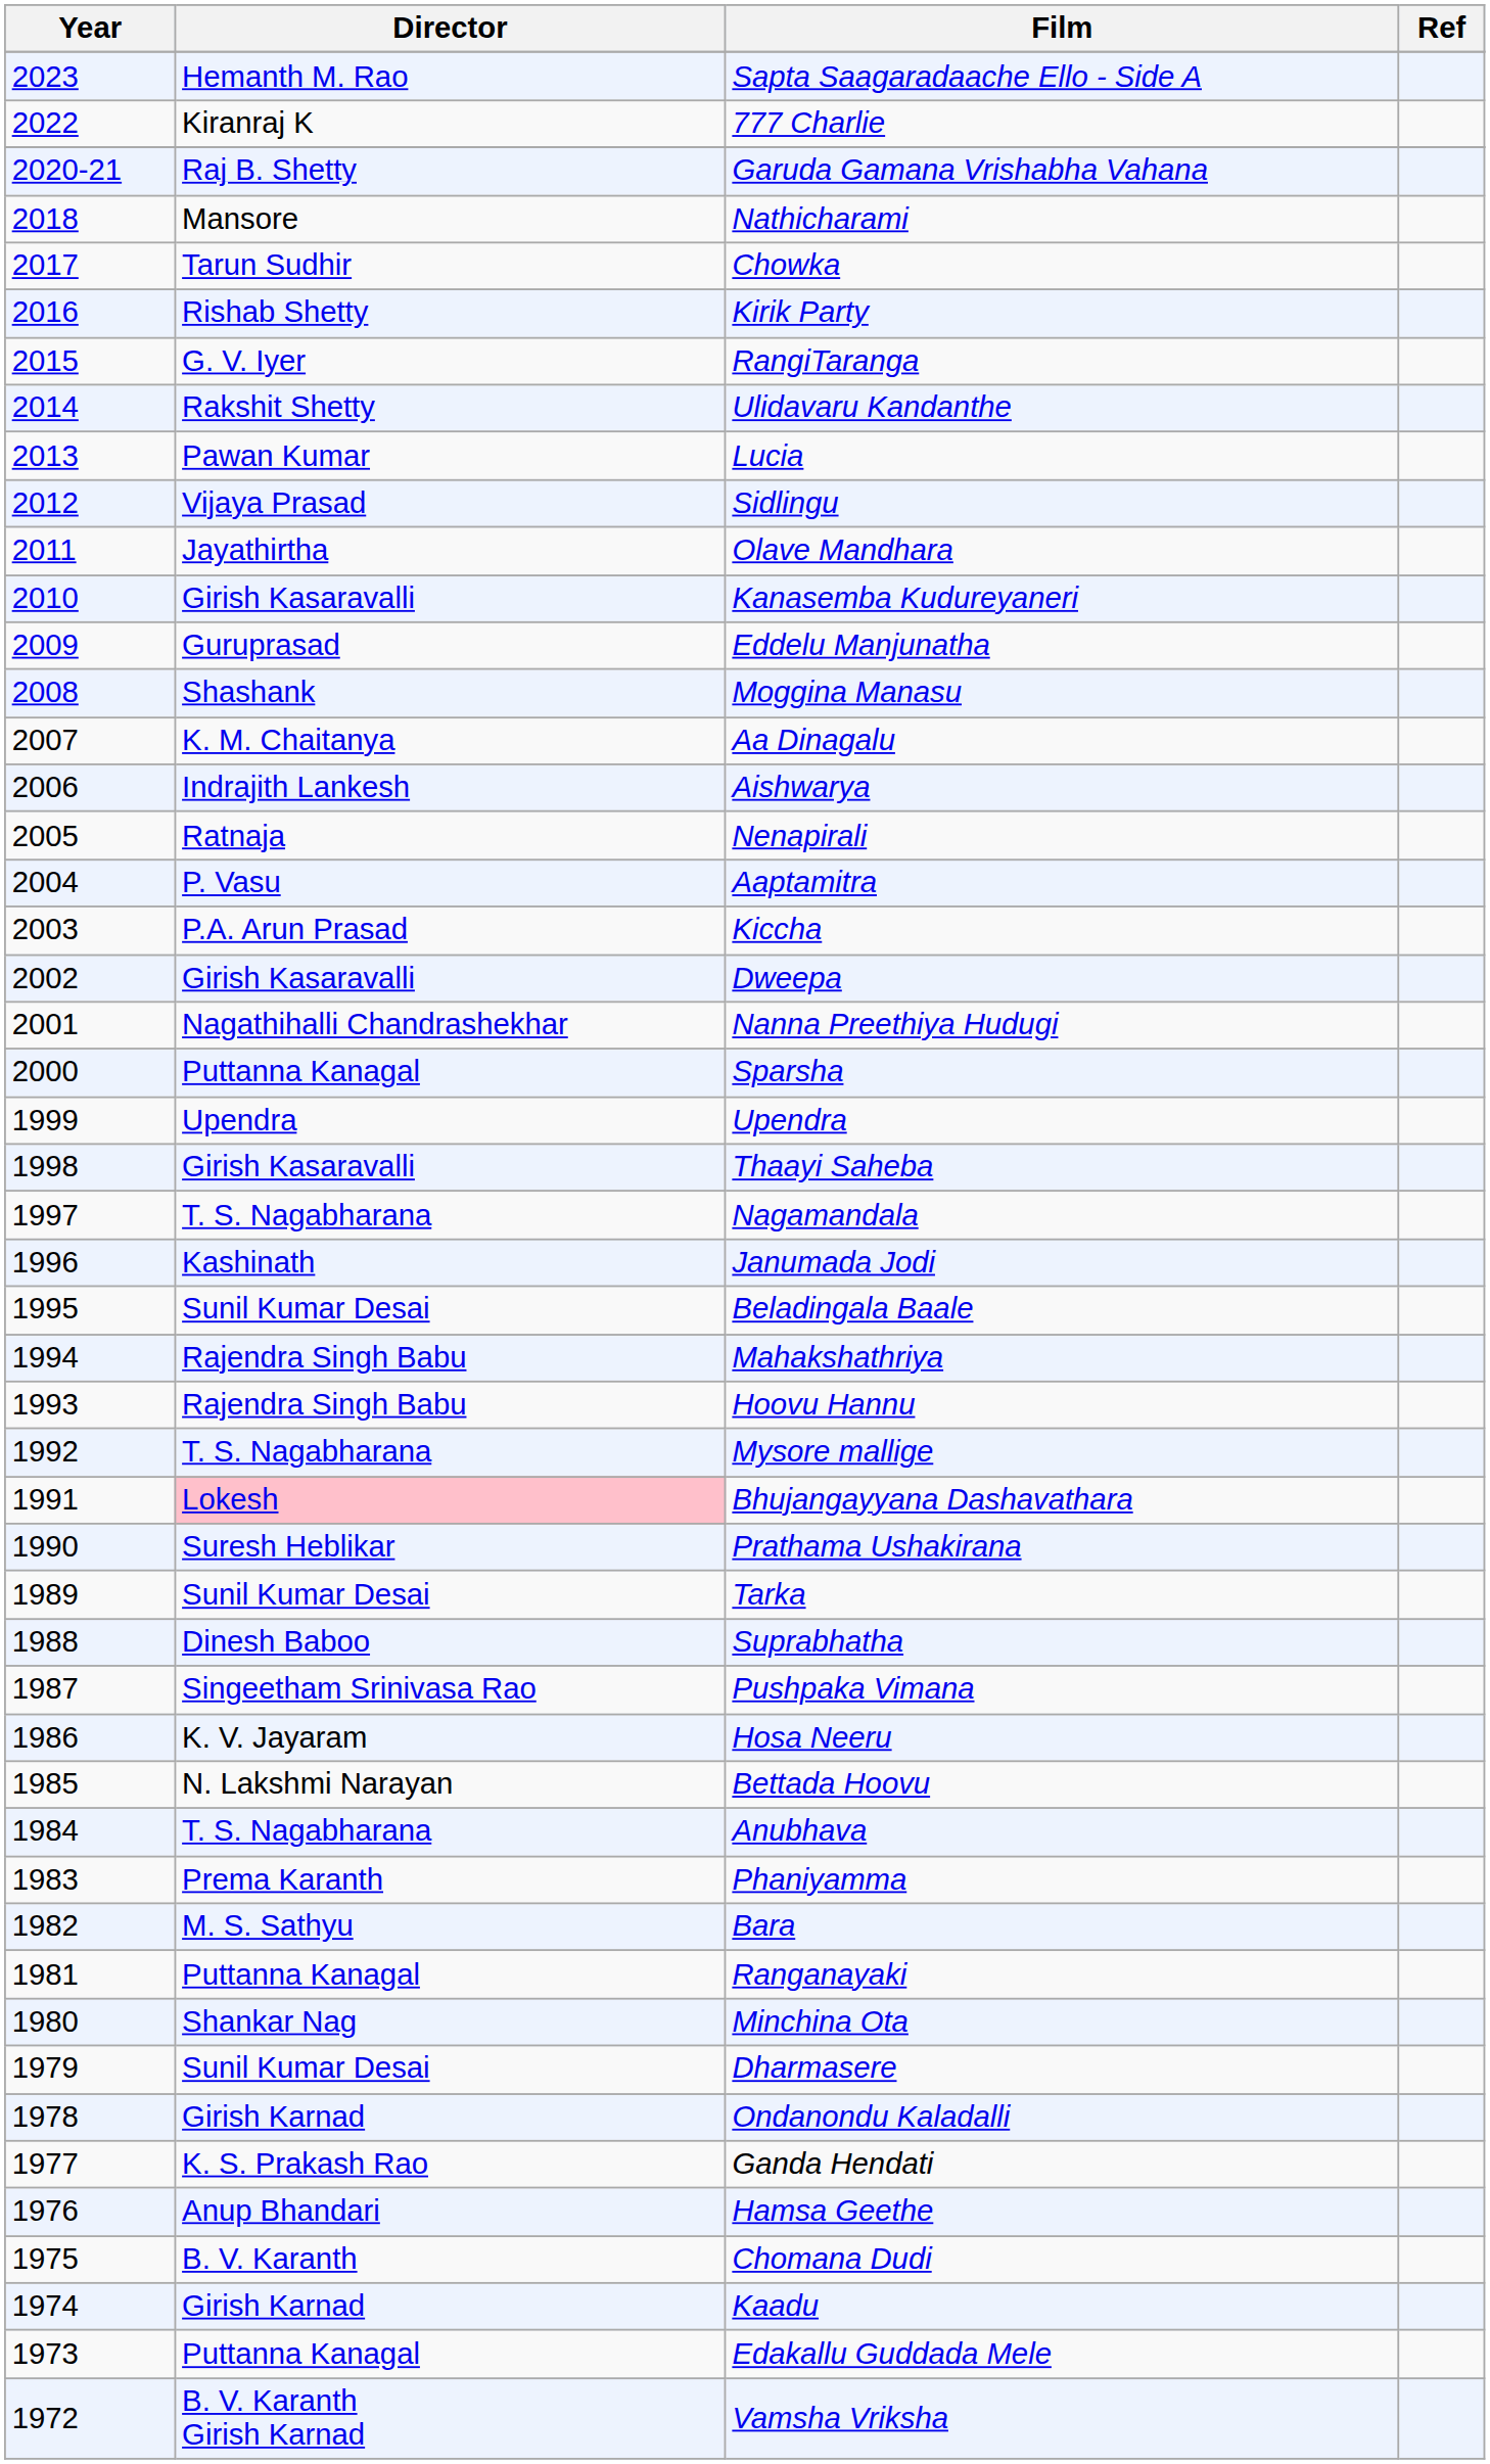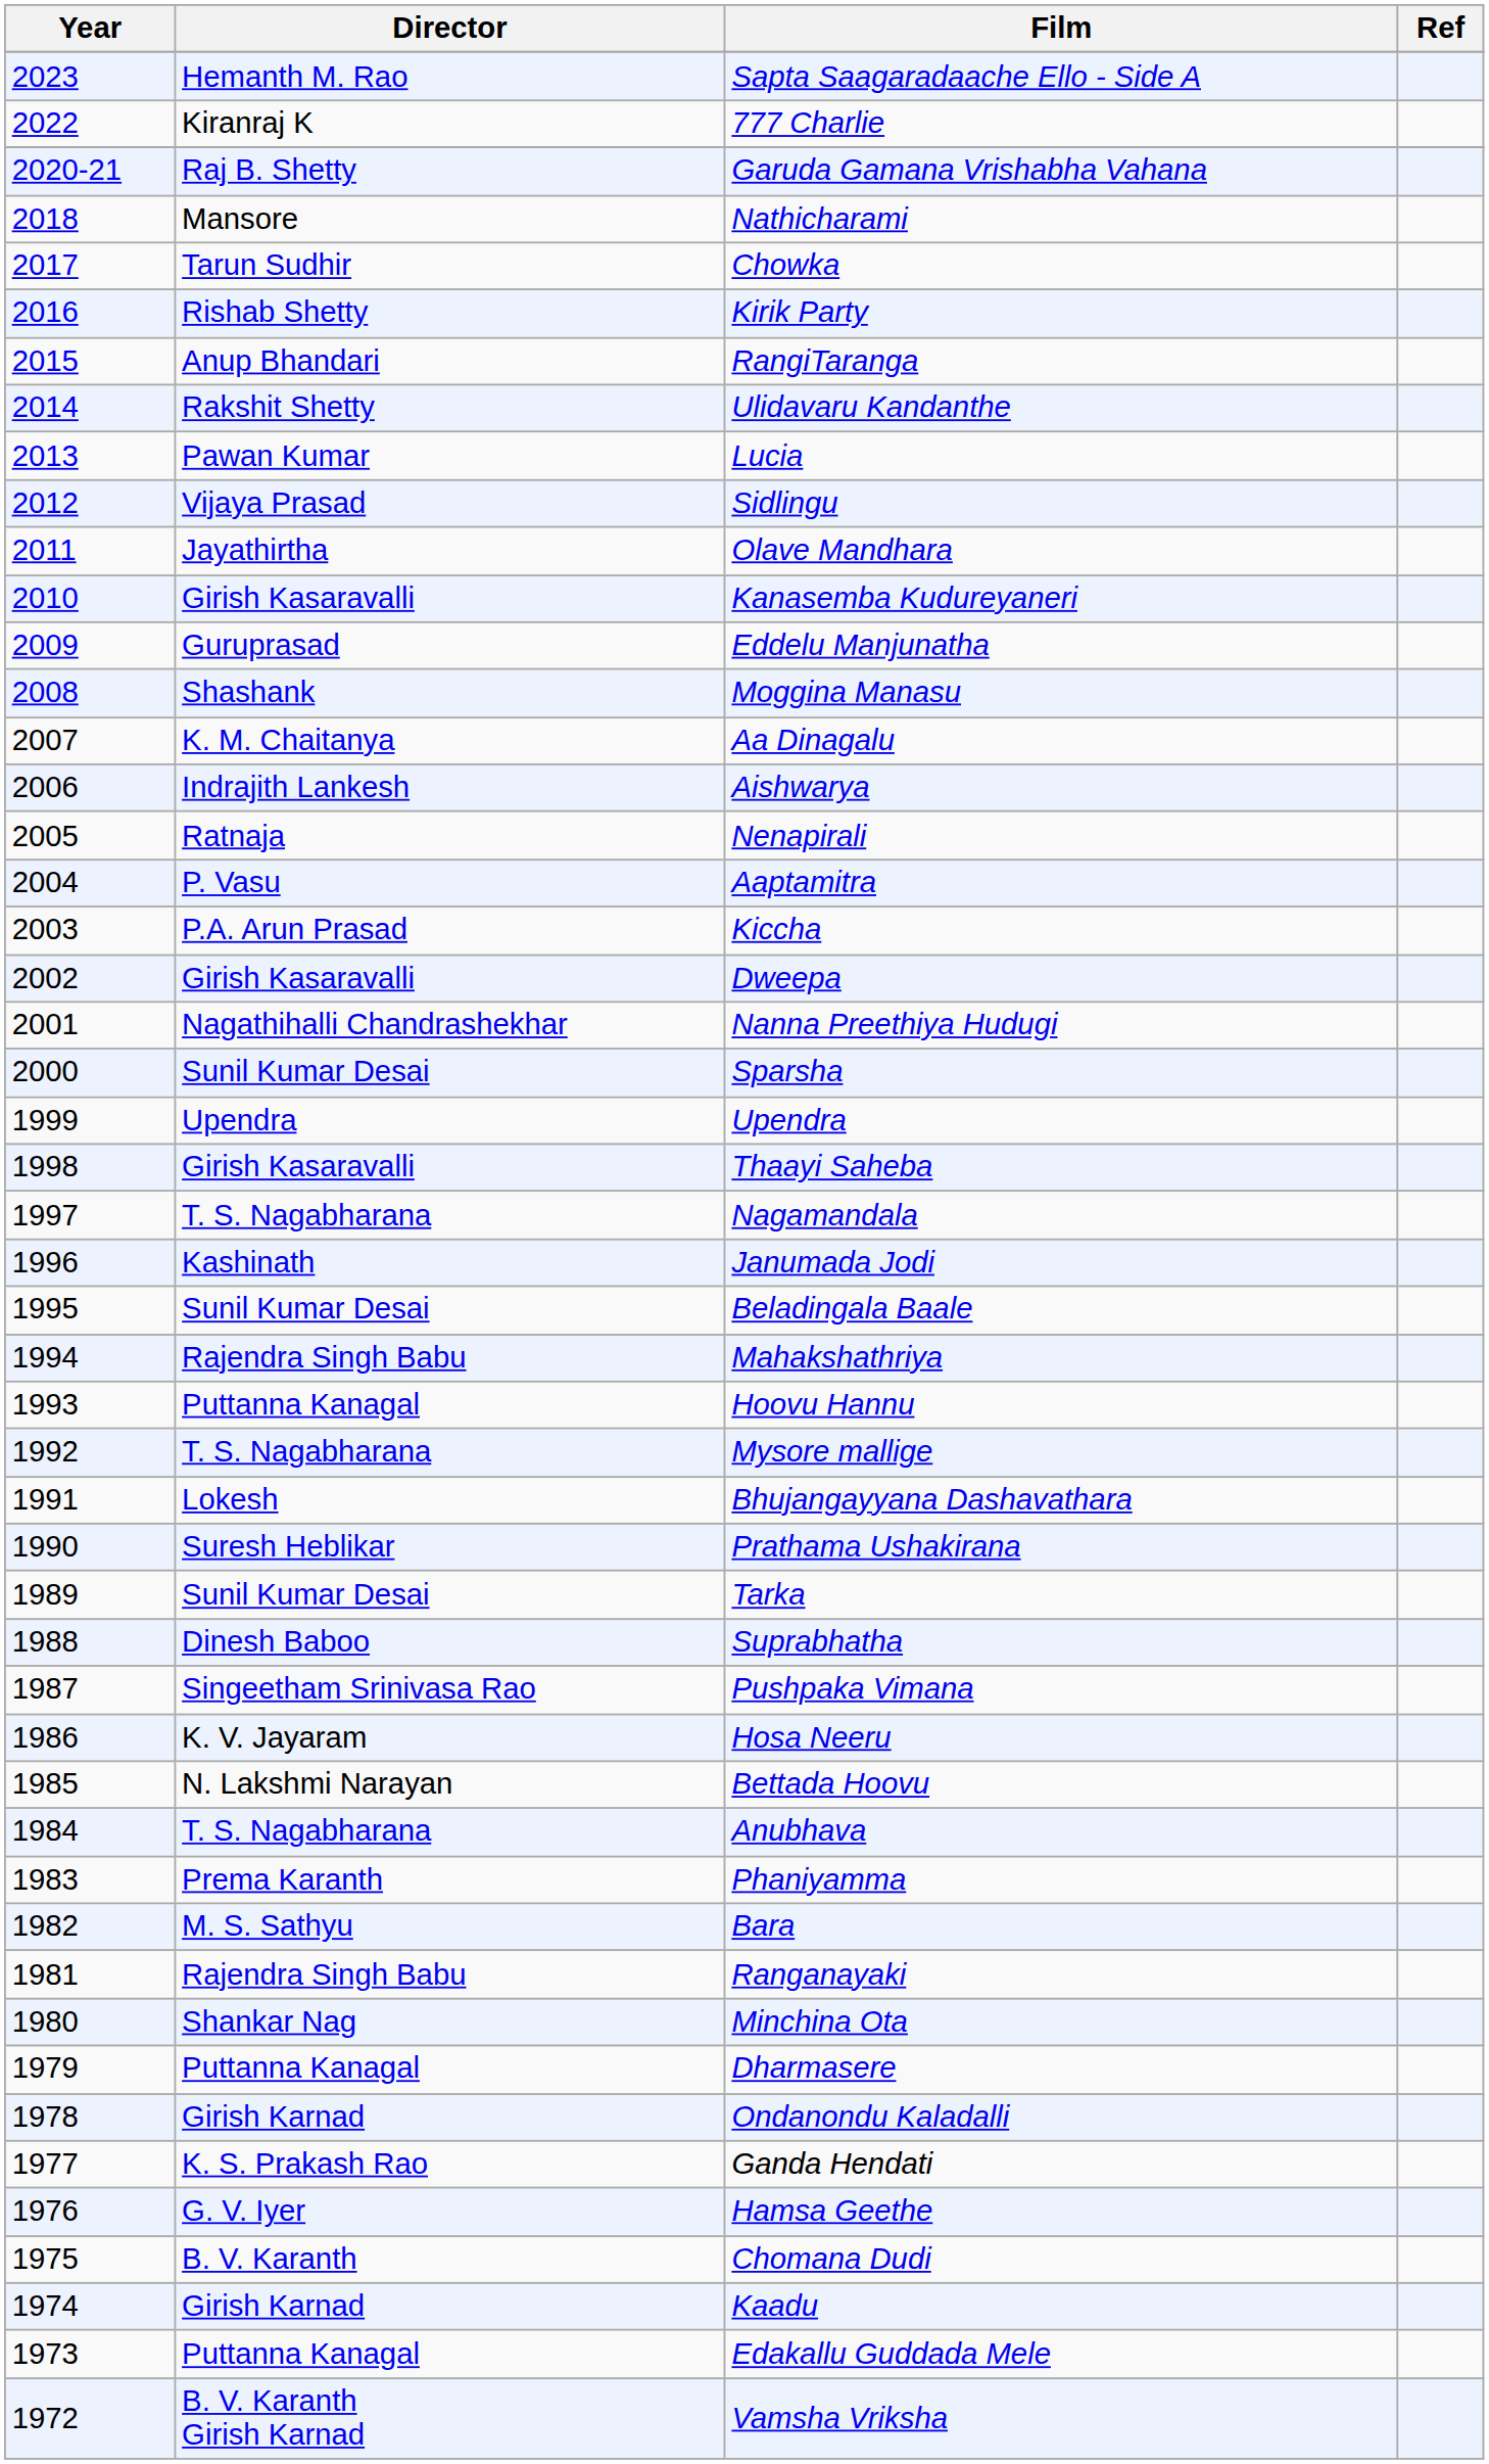RangiTaranga | Director: G. V. Iyer -> Anup Bhandari
Sparsha | Director: Puttanna Kanagal -> Sunil Kumar Desai
Hoovu Hannu | Director: Rajendra Singh Babu -> Puttanna Kanagal
Bhujangayyana Dashavathara | Director: pink background -> no background
Ranganayaki | Director: Puttanna Kanagal -> Rajendra Singh Babu
Dharmasere | Director: Sunil Kumar Desai -> Puttanna Kanagal
Hamsa Geethe | Director: Anup Bhandari -> G. V. Iyer
